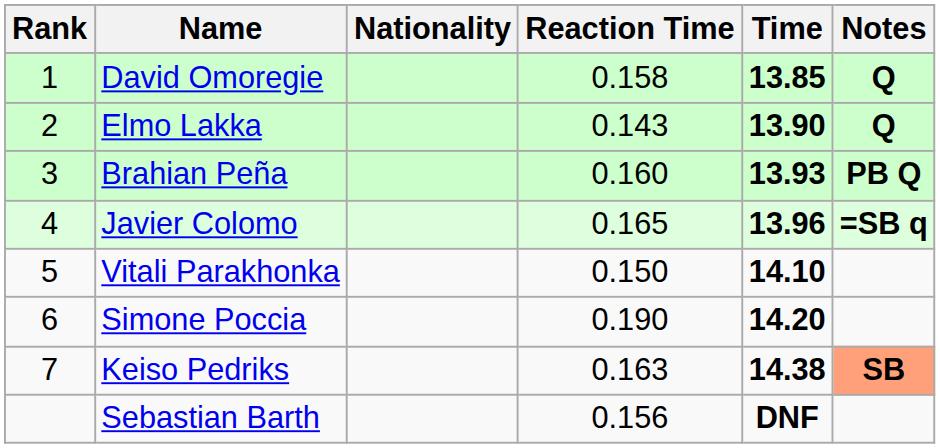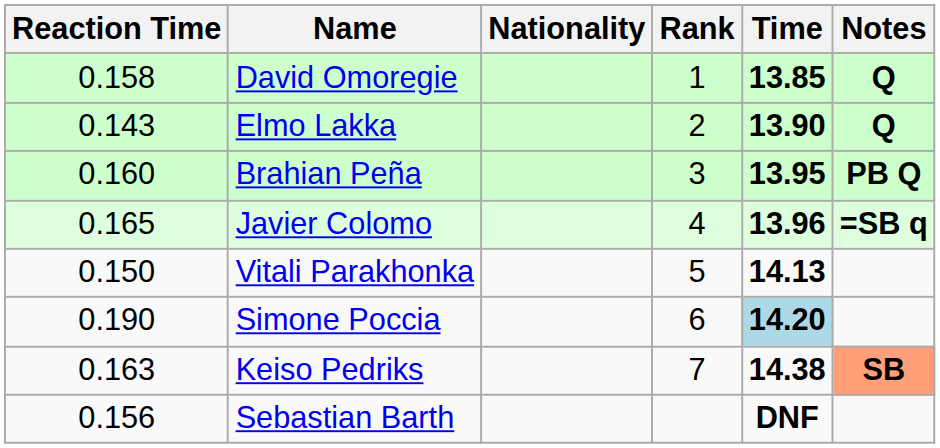columns swapped: Rank <-> Reaction Time
Brahian Peña | Time: 13.93 -> 13.95
Vitali Parakhonka | Time: 14.10 -> 14.13
Simone Poccia | Time: no background -> lightblue background
